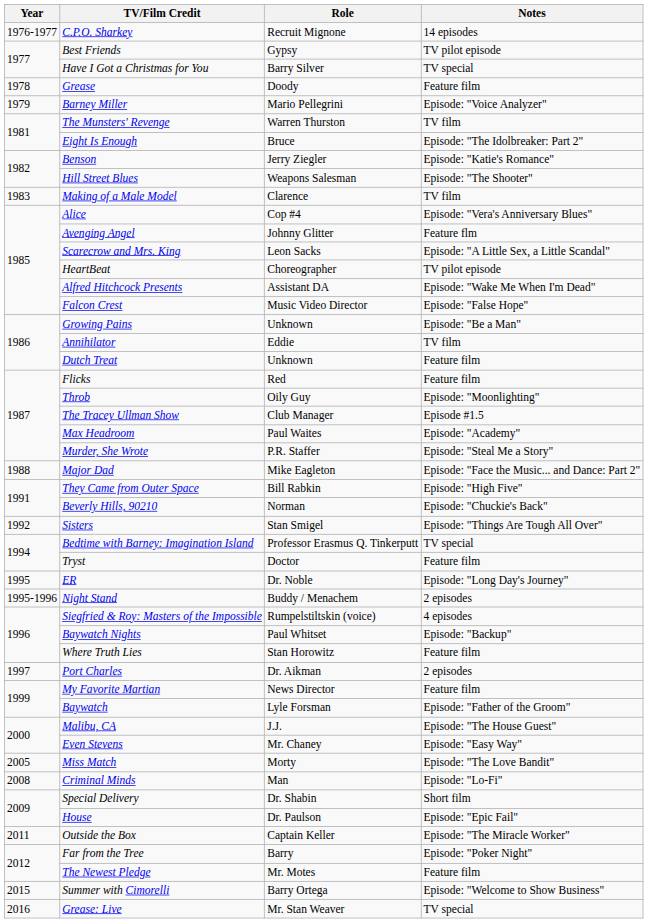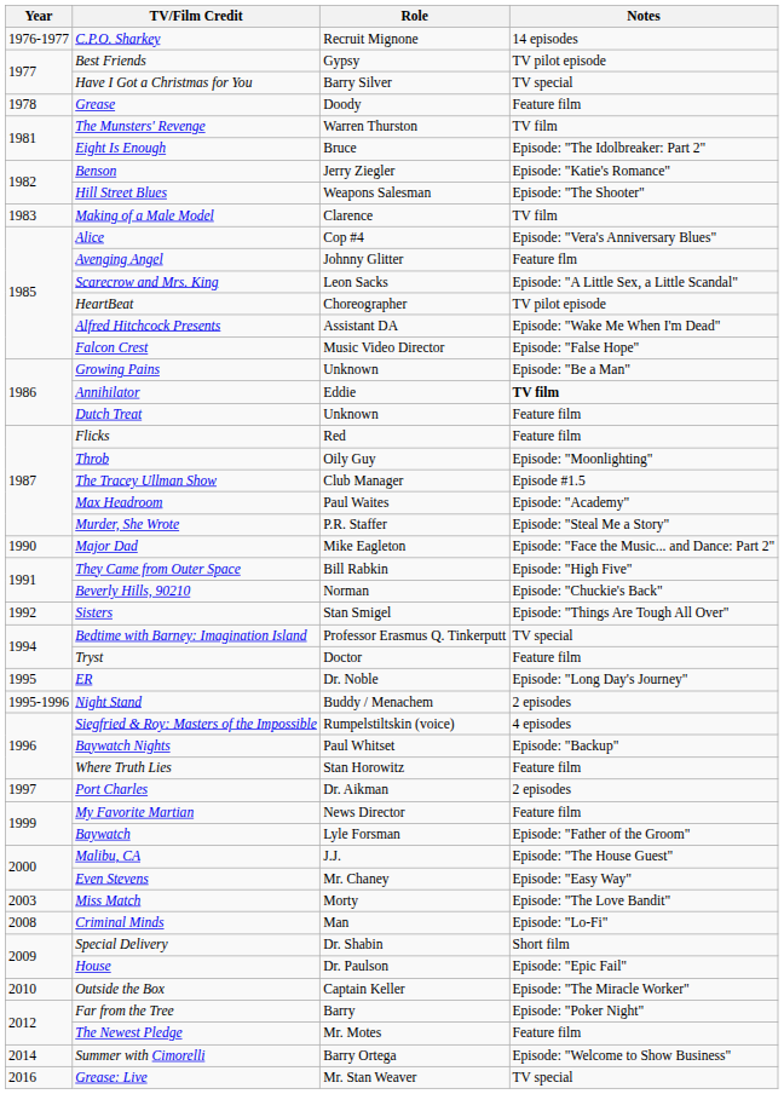- row: 1979 | Barney Miller | Mario Pellegrini | Episode: "Voice Analyzer"
Annihilator | Notes: normal -> bold
Major Dad | Year: 1988 -> 1990
Miss Match | Year: 2005 -> 2003
Outside the Box | Year: 2011 -> 2010
Summer with Cimorelli | Year: 2015 -> 2014
